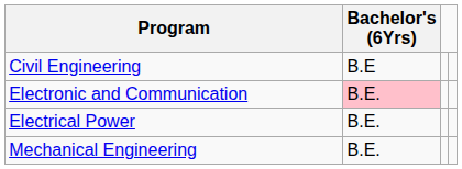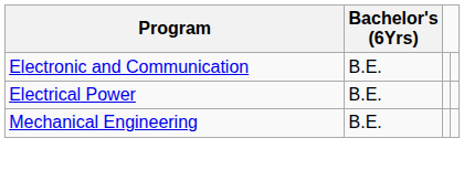- row: Civil Engineering | B.E
Electronic and Communication | Bachelor's (6Yrs): pink background -> no background
